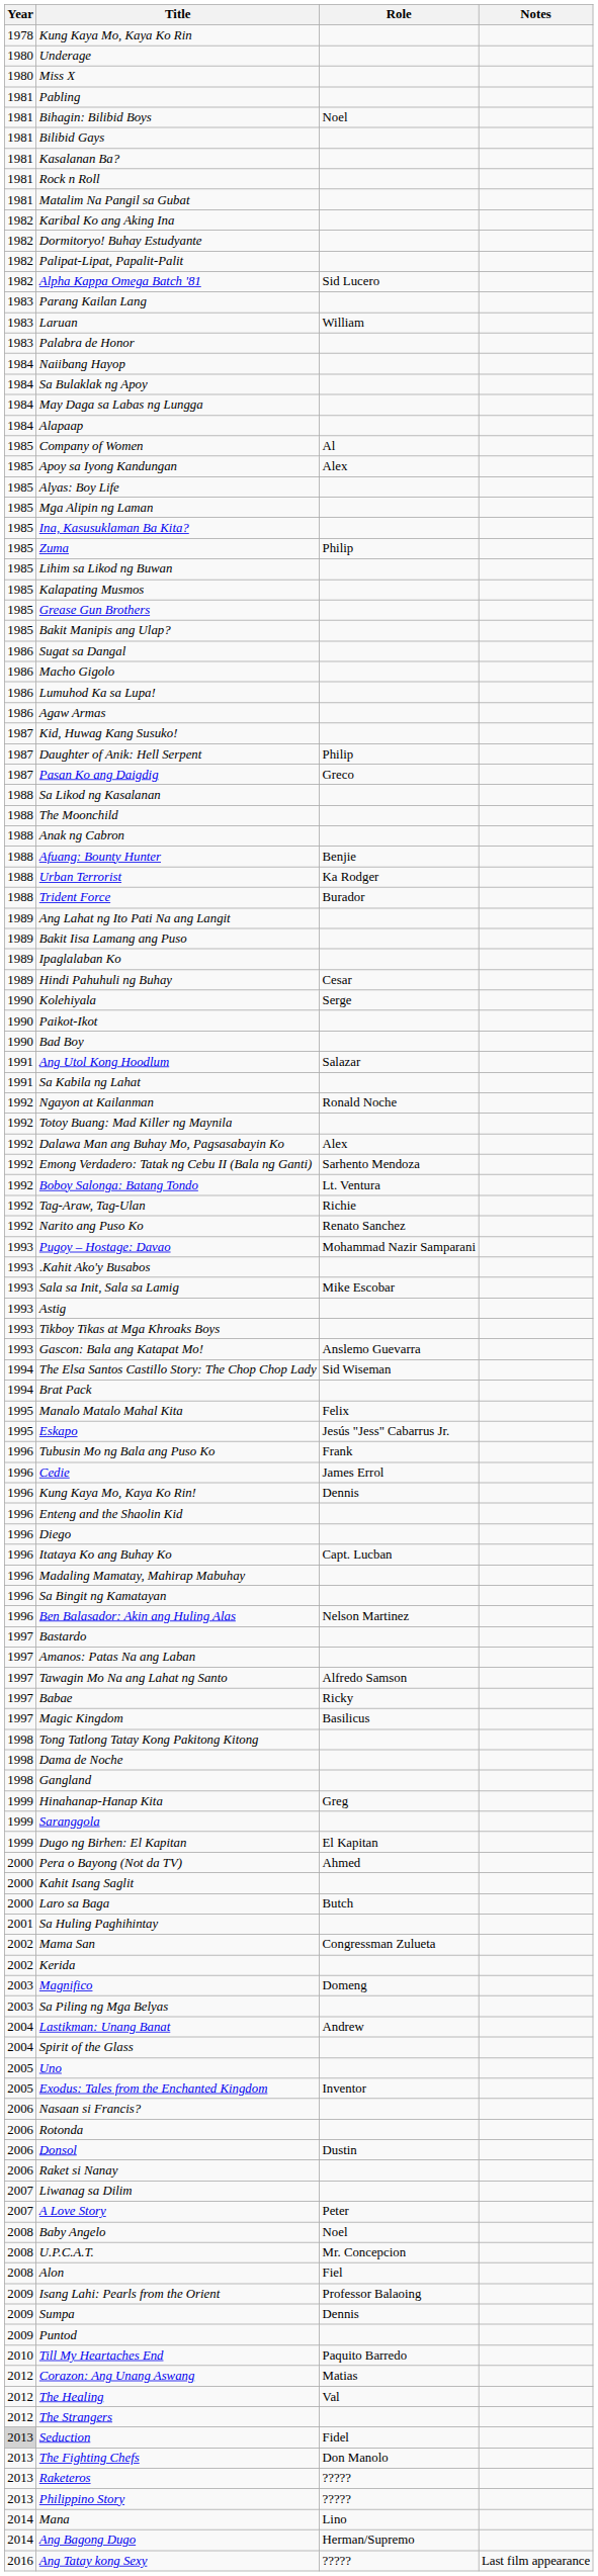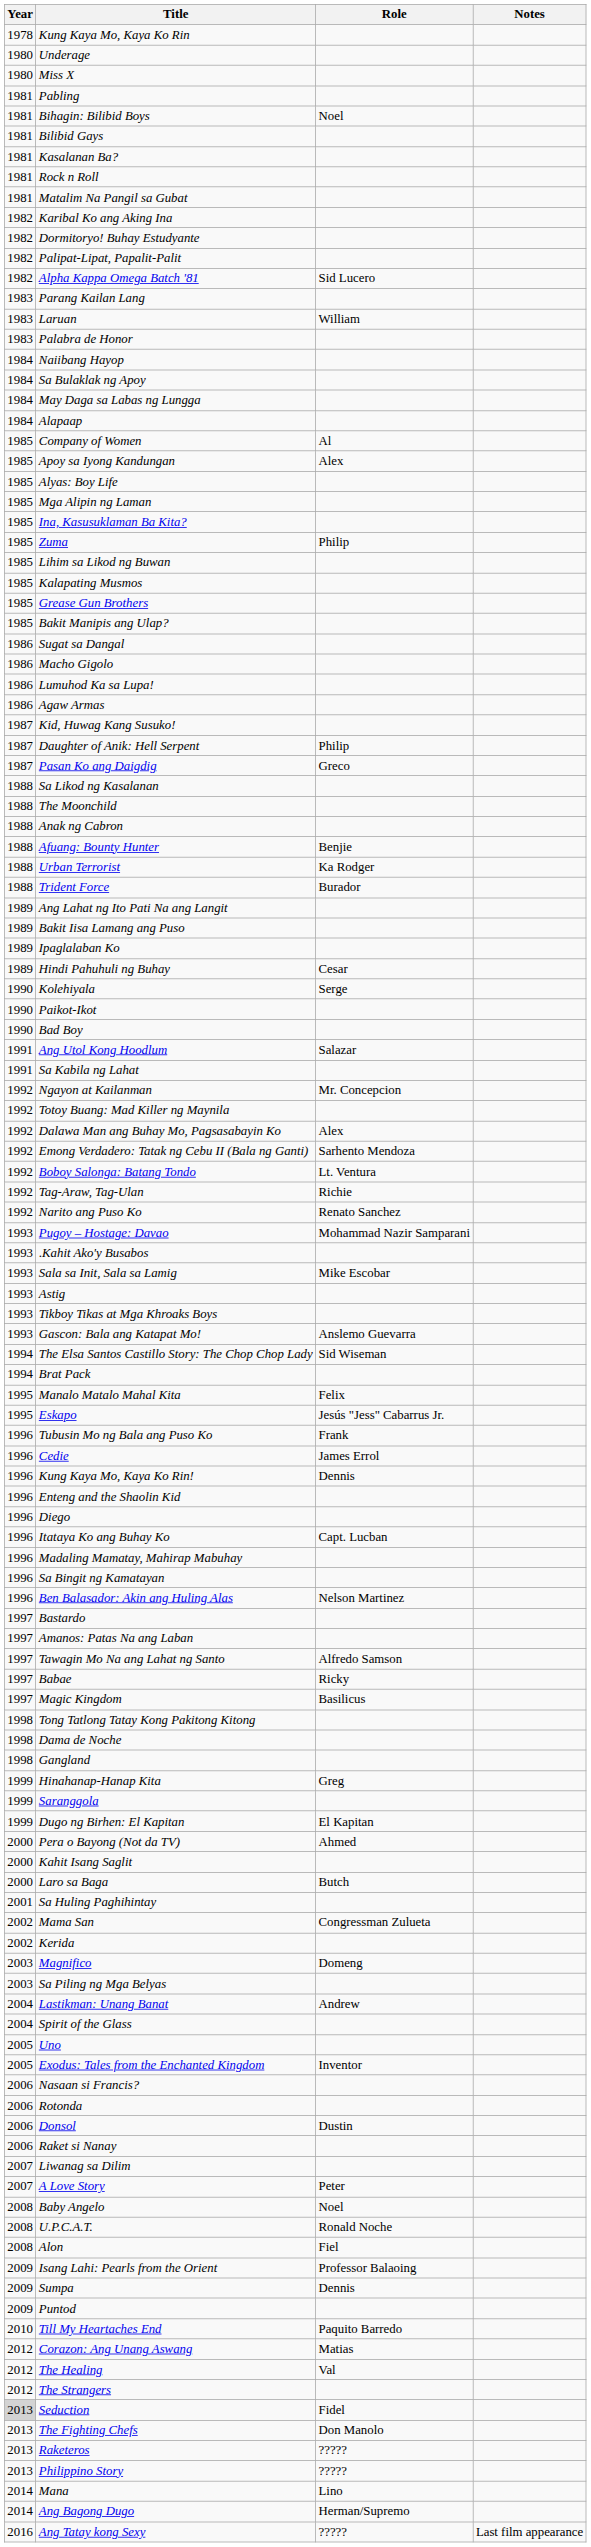Ngayon at Kailanman | Role: Ronald Noche -> Mr. Concepcion
U.P.C.A.T. | Role: Mr. Concepcion -> Ronald Noche
